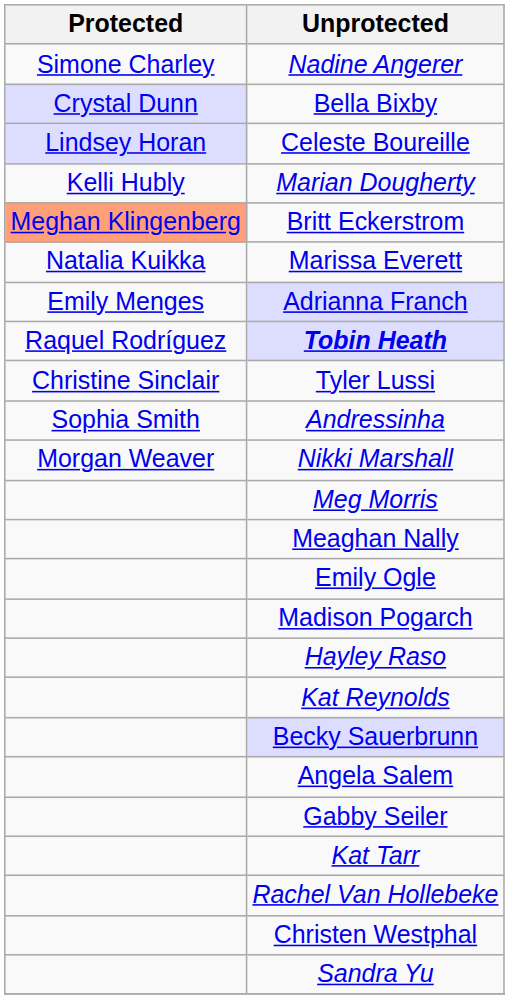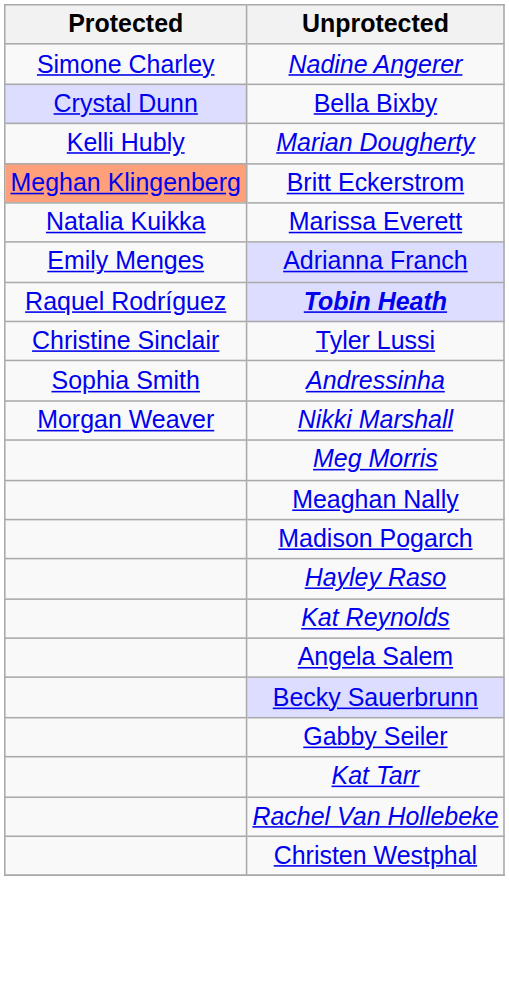- row: Lindsey Horan | Celeste Boureille
- row: Emily Ogle
rows swapped: Angela Salem <-> Becky Sauerbrunn
- row: Sandra Yu
